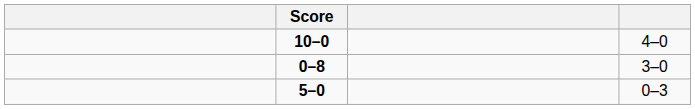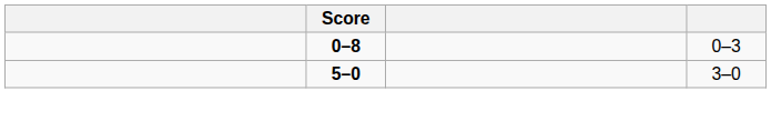- row: 10–0 | 4–0
0–8 | column 4: 3–0 -> 0–3
5–0 | column 4: 0–3 -> 3–0
